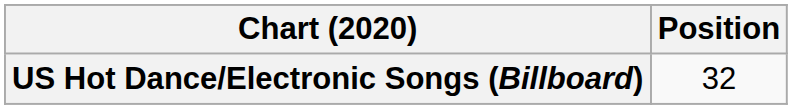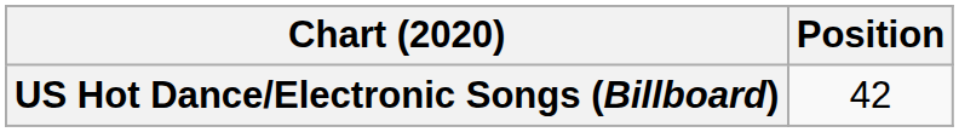US Hot Dance/Electronic Songs (Billboard) | Position: 32 -> 42
